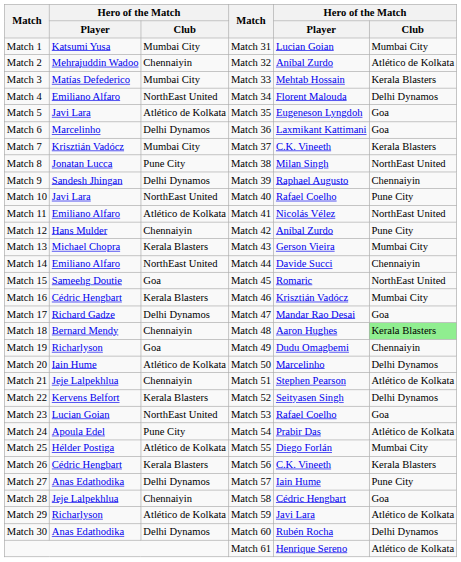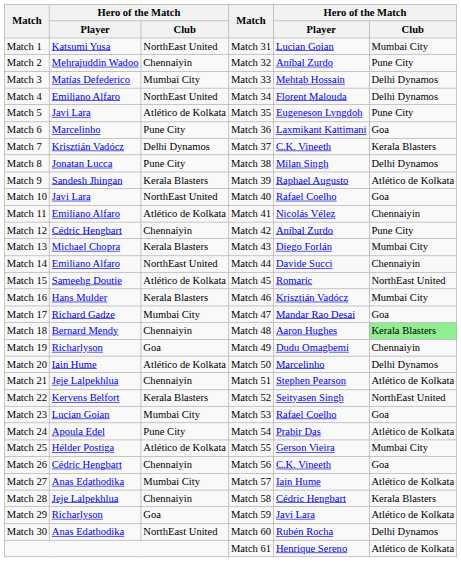Match 1 | column 3: Mumbai City -> NorthEast United
Match 2 | column 6: Atlético de Kolkata -> Pune City
Match 3 | column 6: Kerala Blasters -> Delhi Dynamos
Match 5 | column 6: Goa -> Pune City
Match 6 | column 3: Delhi Dynamos -> Pune City
Match 7 | column 3: Mumbai City -> Delhi Dynamos
Match 8 | column 6: NorthEast United -> Delhi Dynamos
Match 9 | column 3: Delhi Dynamos -> Kerala Blasters
Match 9 | column 6: Chennaiyin -> Atlético de Kolkata
Match 10 | column 6: Pune City -> Goa
Match 11 | column 6: NorthEast United -> Chennaiyin
Match 12 | column 2: Hans Mulder -> Cédric Hengbart
Match 13 | column 5: Gerson Vieira -> Diego Forlán
Match 15 | column 3: Goa -> Atlético de Kolkata
Match 16 | column 2: Cédric Hengbart -> Hans Mulder
Match 17 | column 3: Delhi Dynamos -> Mumbai City
Match 22 | column 6: Delhi Dynamos -> NorthEast United
Match 23 | column 3: NorthEast United -> Mumbai City
Match 25 | column 5: Diego Forlán -> Gerson Vieira
Match 26 | column 3: Kerala Blasters -> Chennaiyin
Match 26 | column 6: Kerala Blasters -> Goa
Match 27 | column 3: Delhi Dynamos -> Mumbai City
Match 27 | column 6: Pune City -> Atlético de Kolkata
Match 28 | column 6: Goa -> Kerala Blasters
Match 29 | column 3: Atlético de Kolkata -> Goa
Match 30 | column 3: Delhi Dynamos -> NorthEast United
